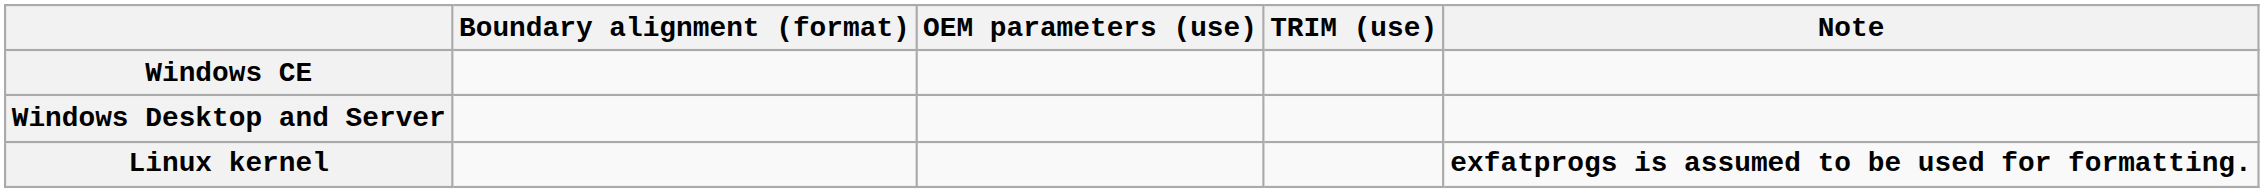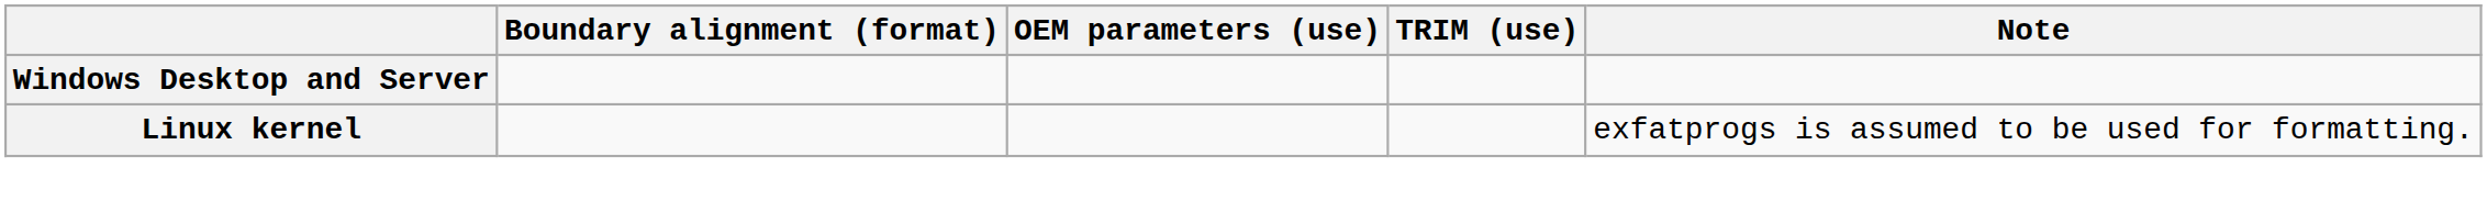- row: Windows CE
Linux kernel | Note: bold -> normal
